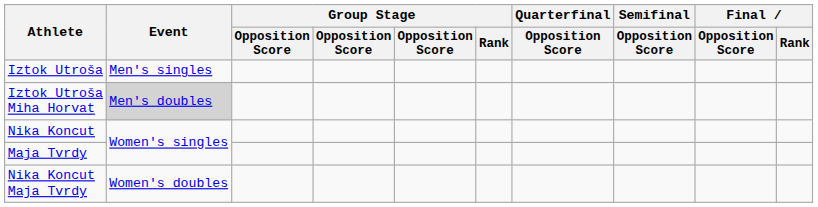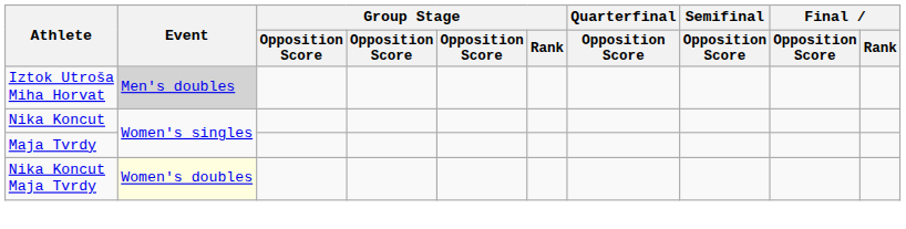- row: Iztok Utroša | Men's singles
Nika Koncut Maja Tvrdy | Event: no background -> lightyellow background
